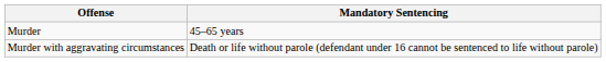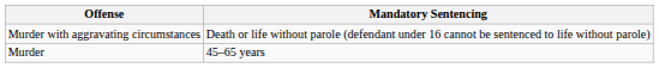rows swapped: Murder <-> Murder with aggravating circumstances
